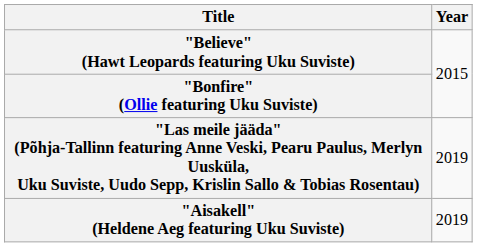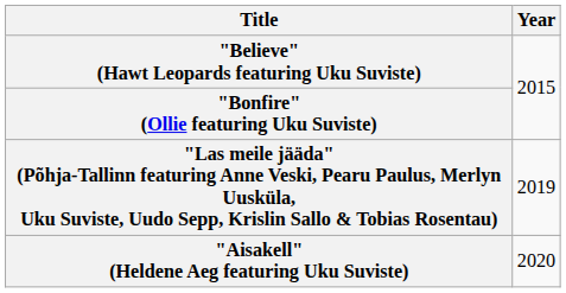"Aisakell" (Heldene Aeg featuring Uku Suviste) | Year: 2019 -> 2020
